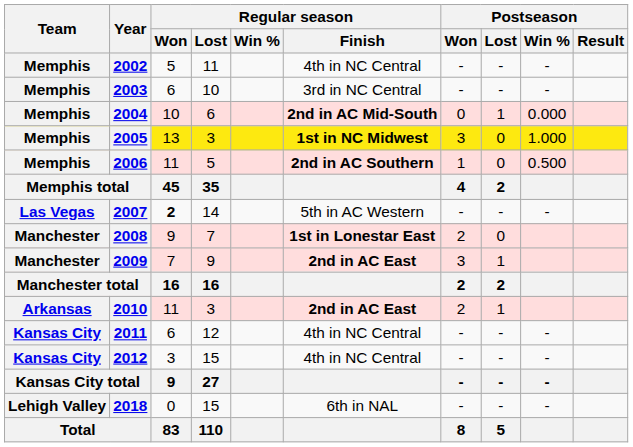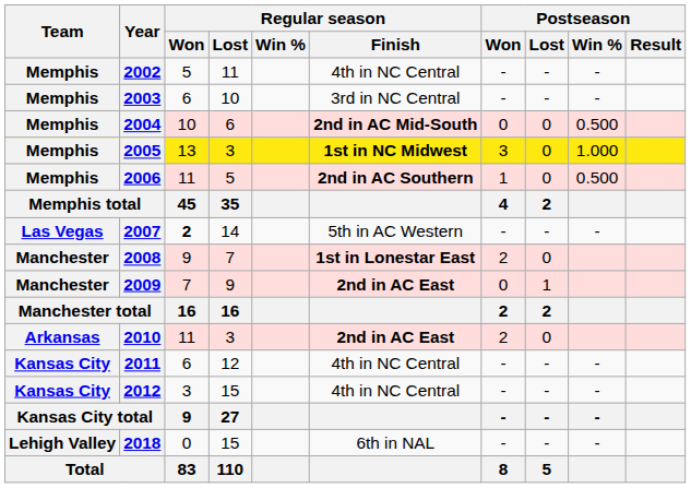2004 | Postseason / Lost: 1 -> 0
2004 | Postseason / Win %: 0.000 -> 0.500
2009 | Postseason / Won: 3 -> 0
2010 | Postseason / Lost: 1 -> 0
